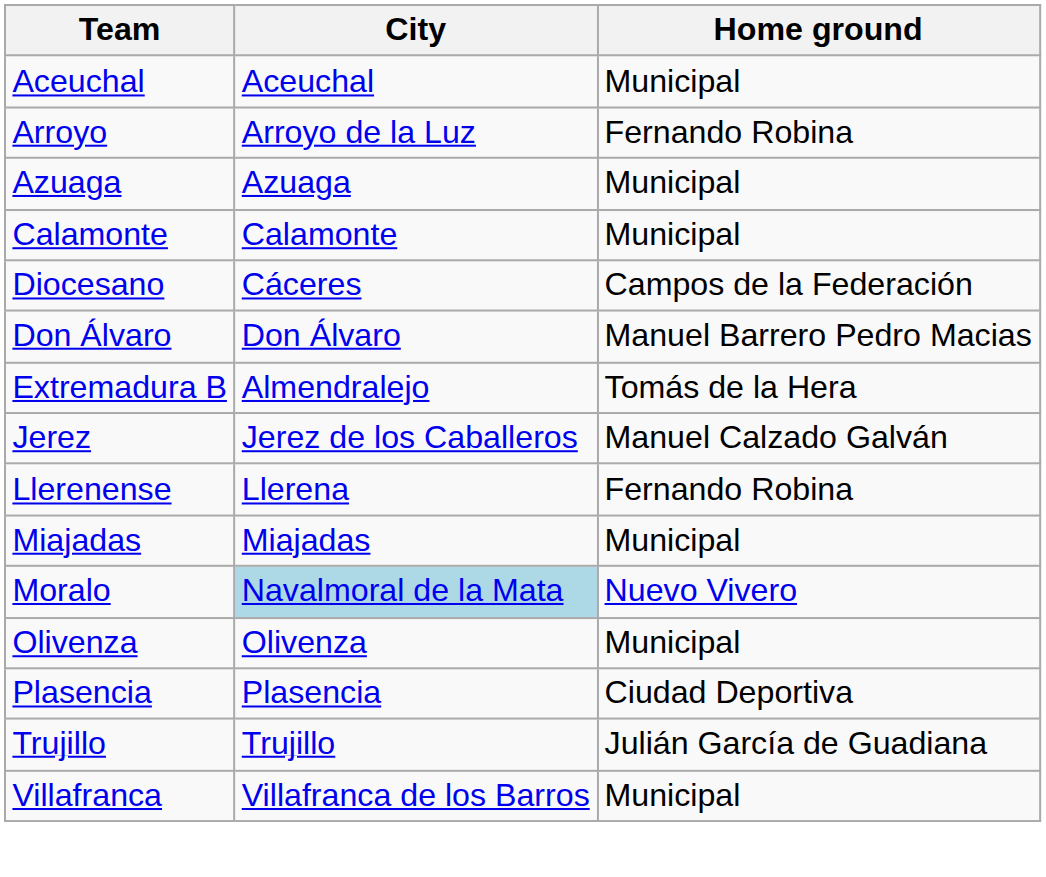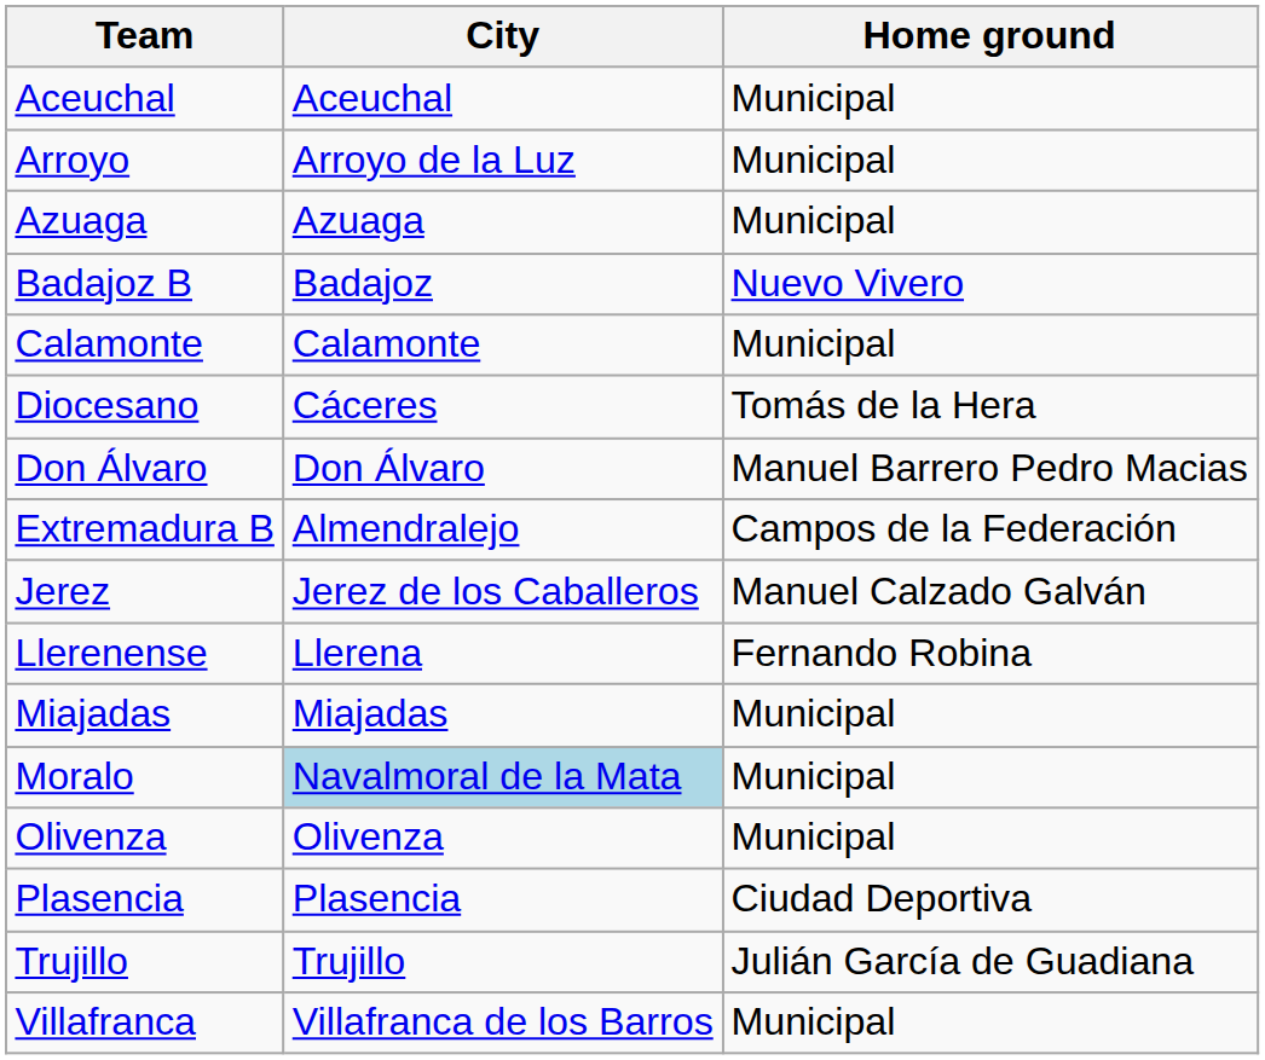Arroyo | Home ground: Fernando Robina -> Municipal
+ row: Badajoz B | Badajoz | Nuevo Vivero
Diocesano | Home ground: Campos de la Federación -> Tomás de la Hera
Extremadura B | Home ground: Tomás de la Hera -> Campos de la Federación
Moralo | Home ground: Nuevo Vivero -> Municipal
